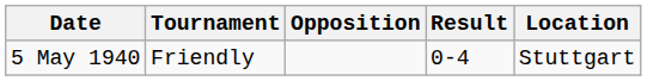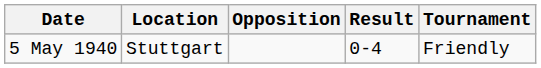columns swapped: Location <-> Tournament
